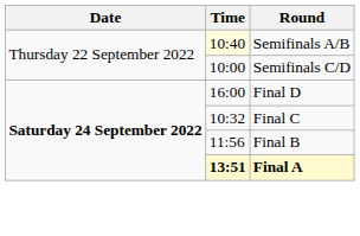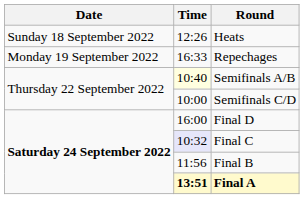+ row: Sunday 18 September 2022 | 12:26 | Heats
+ row: Monday 19 September 2022 | 16:33 | Repechages
Final C | Time: no background -> lavender background
